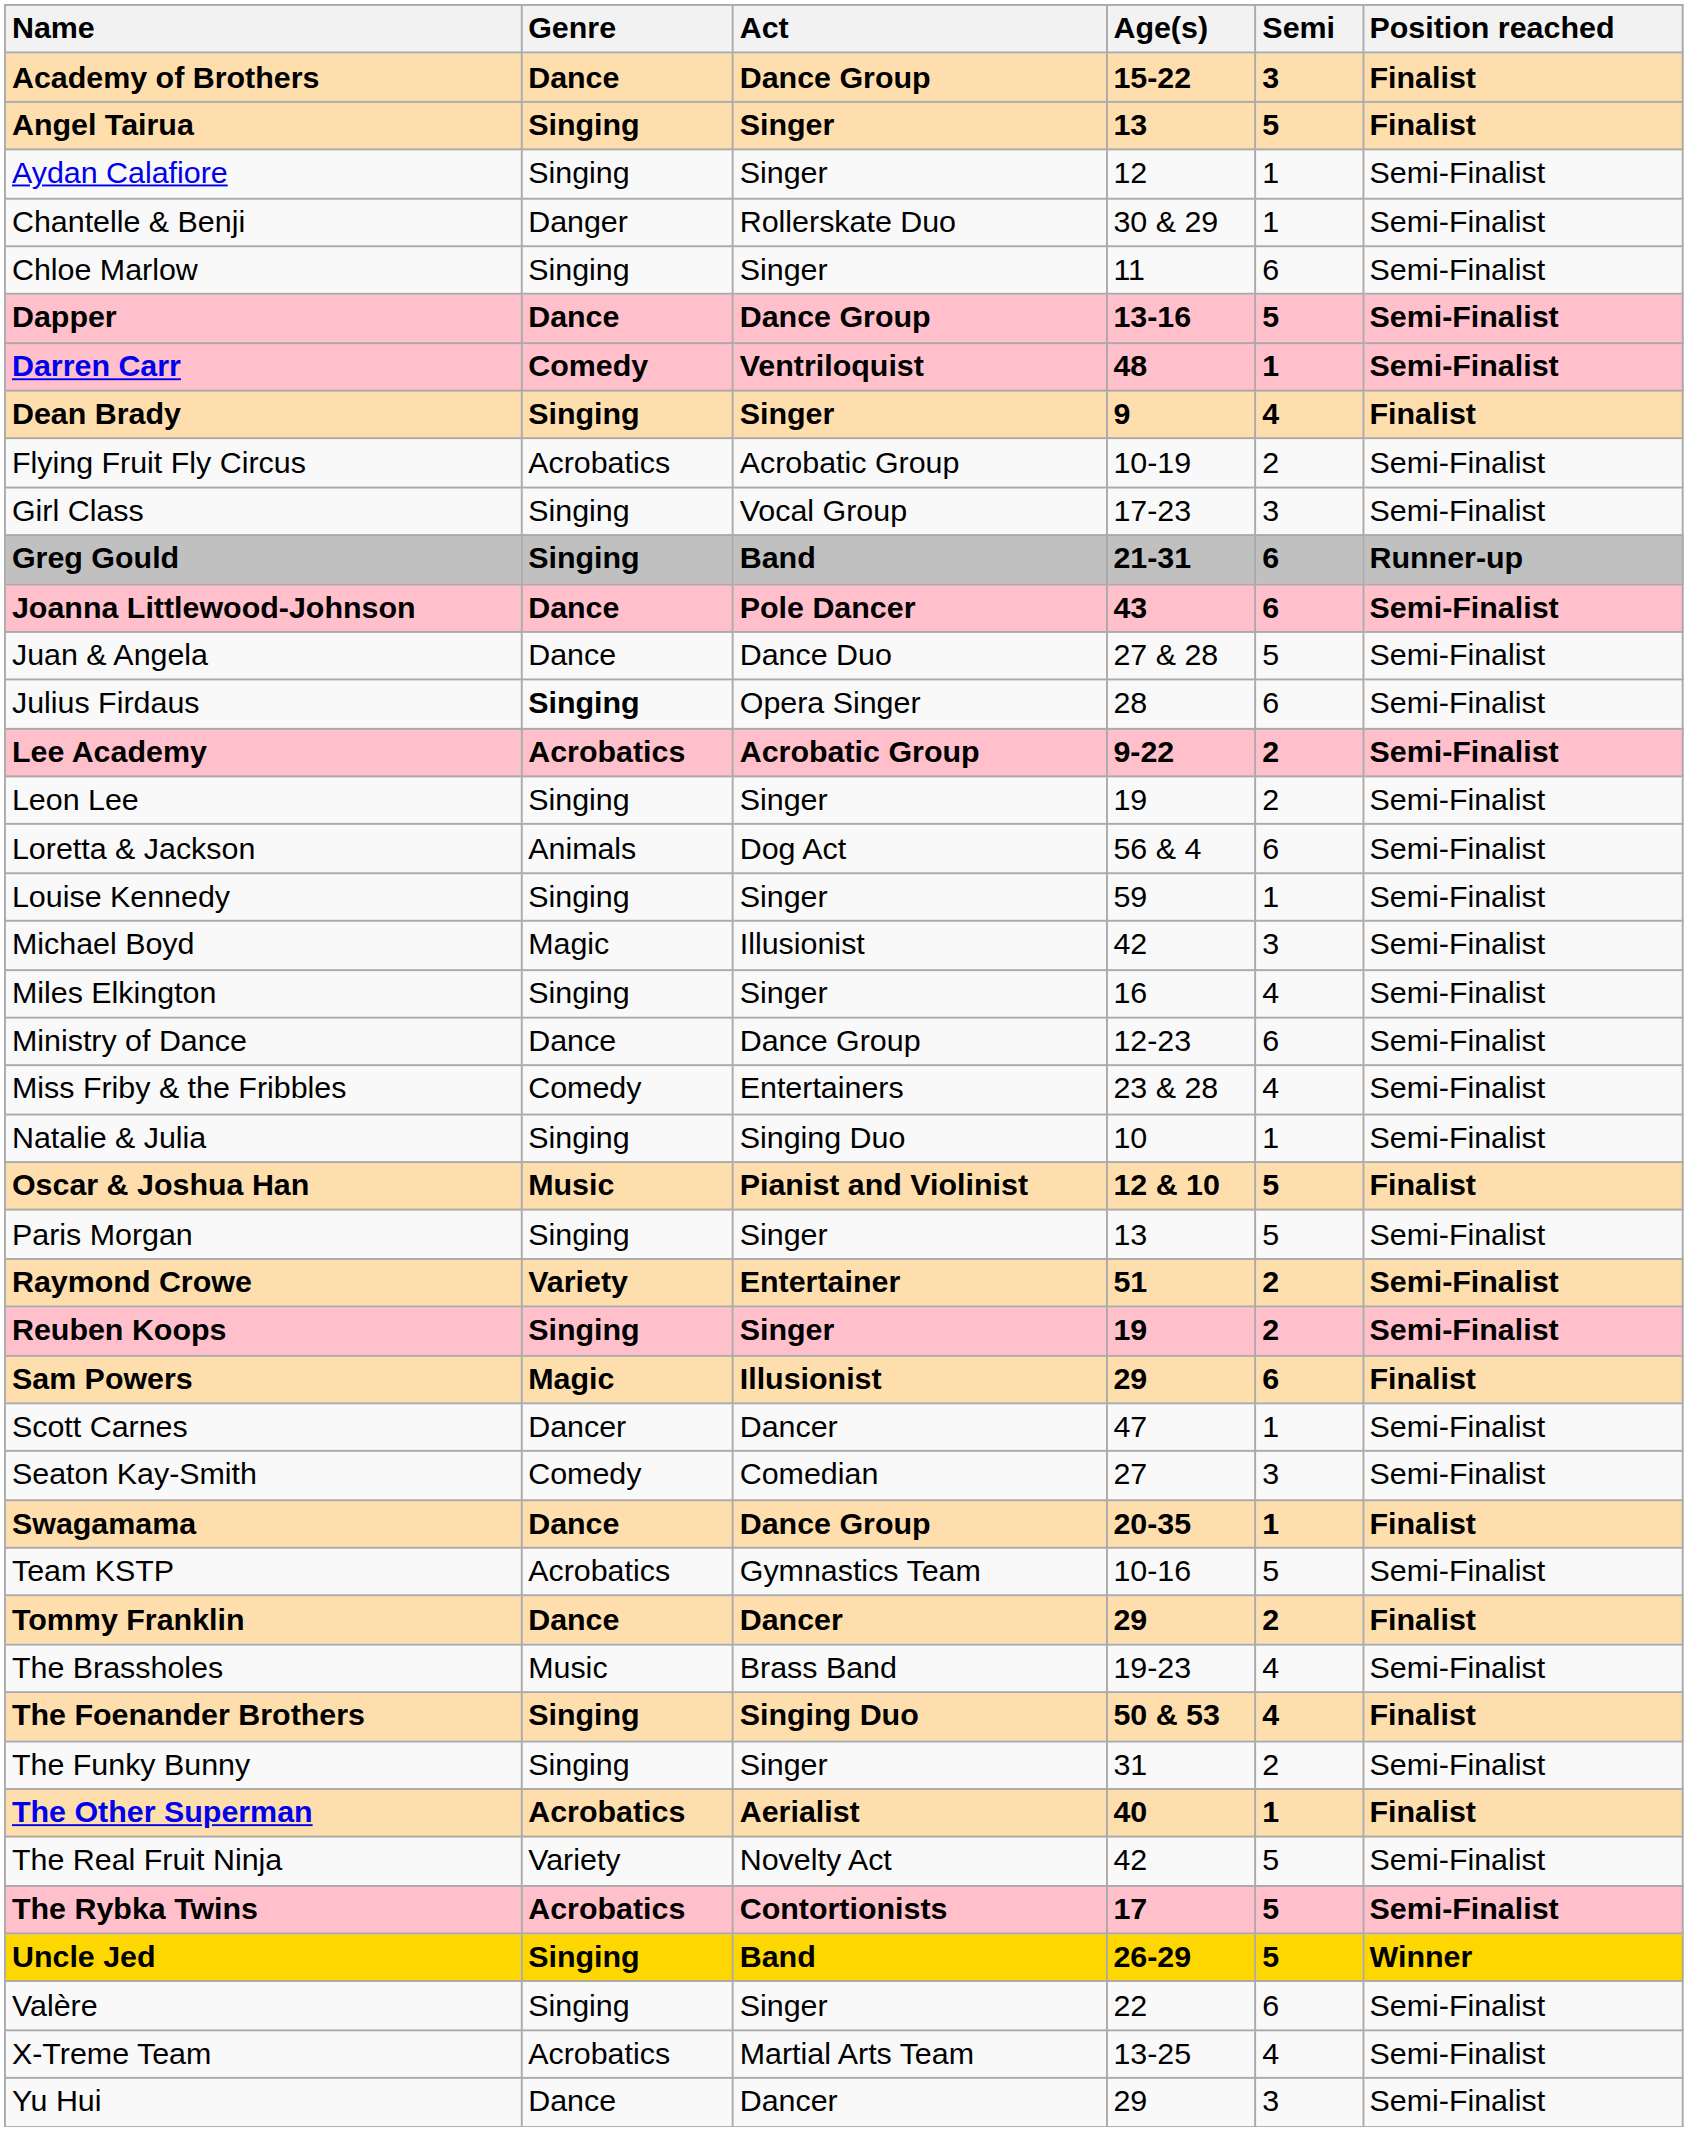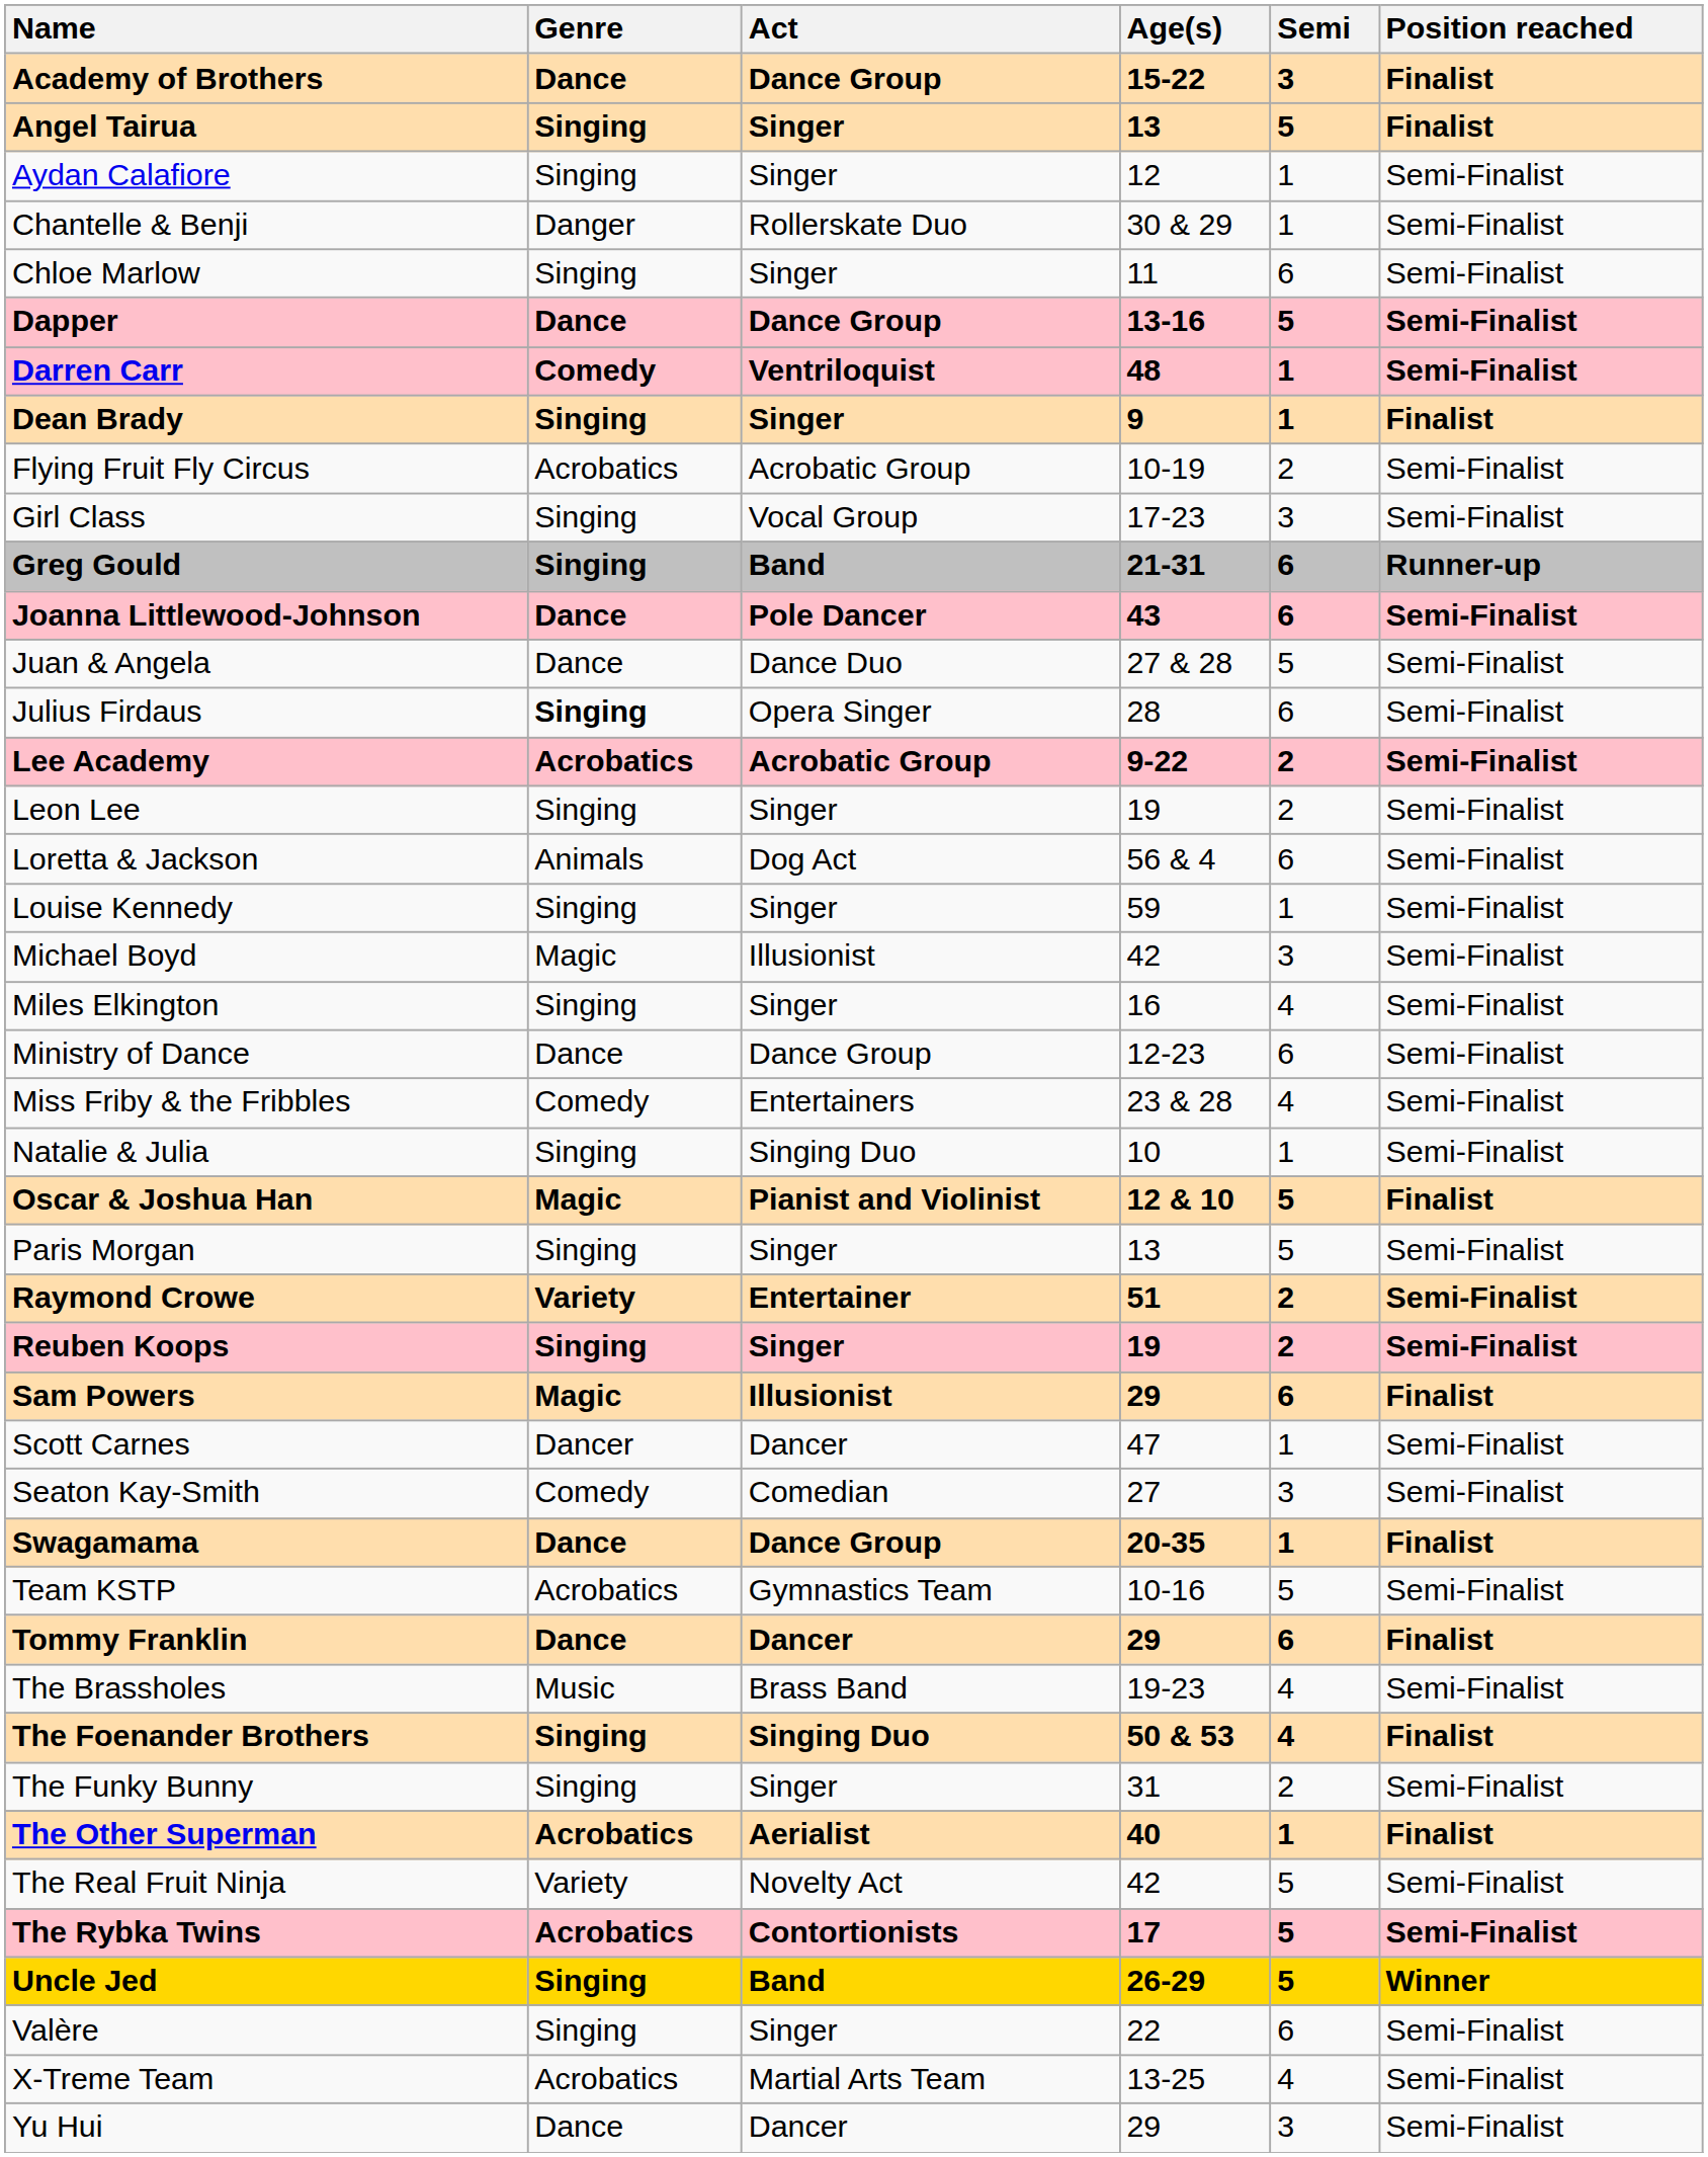Dean Brady | Semi: 4 -> 1
Oscar & Joshua Han | Genre: Music -> Magic
Tommy Franklin | Semi: 2 -> 6
